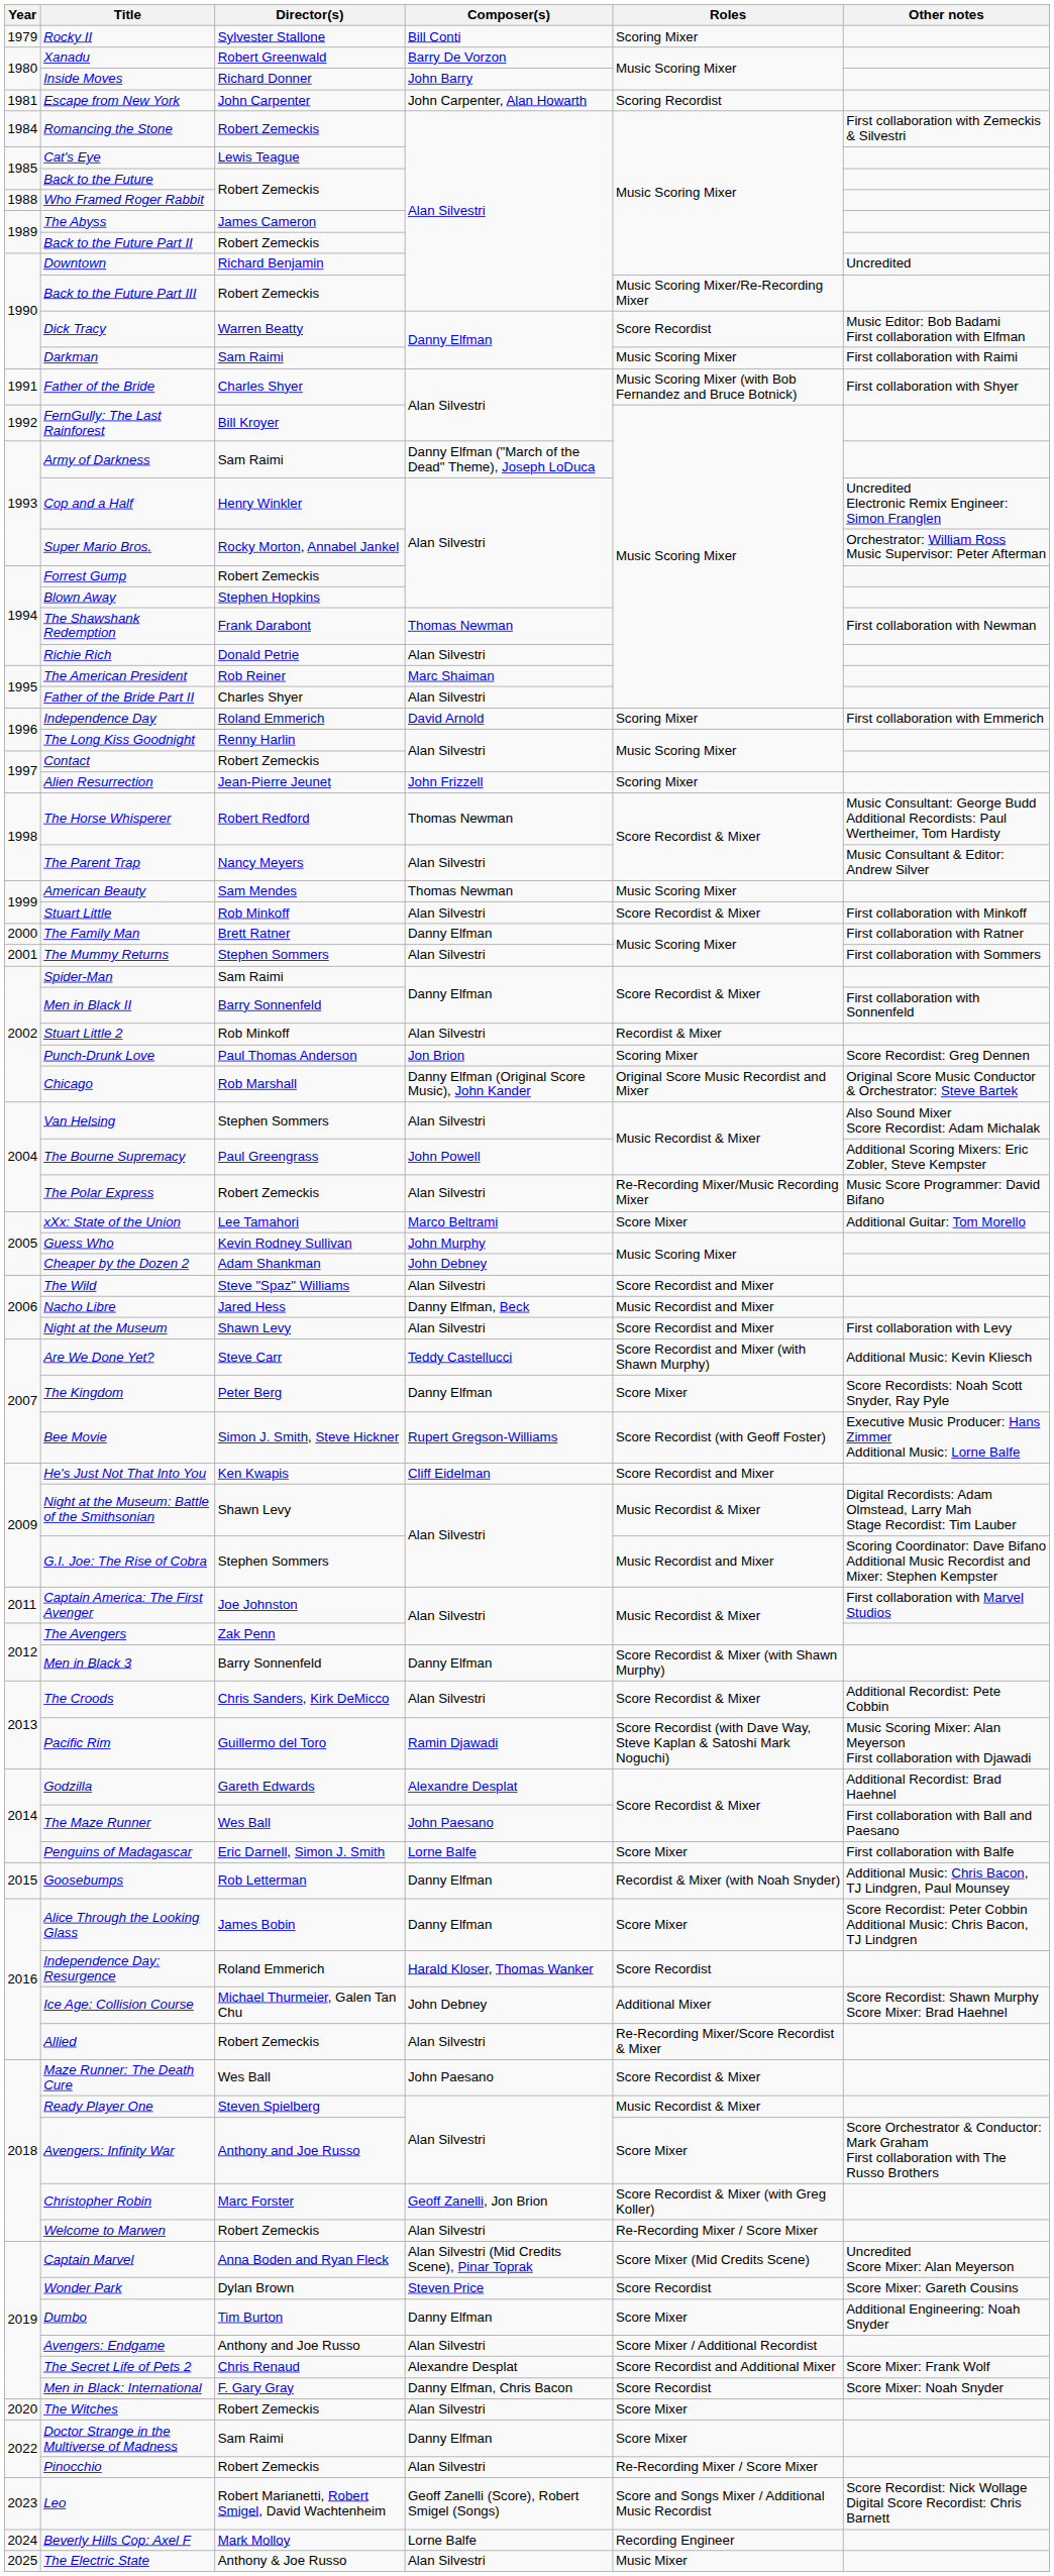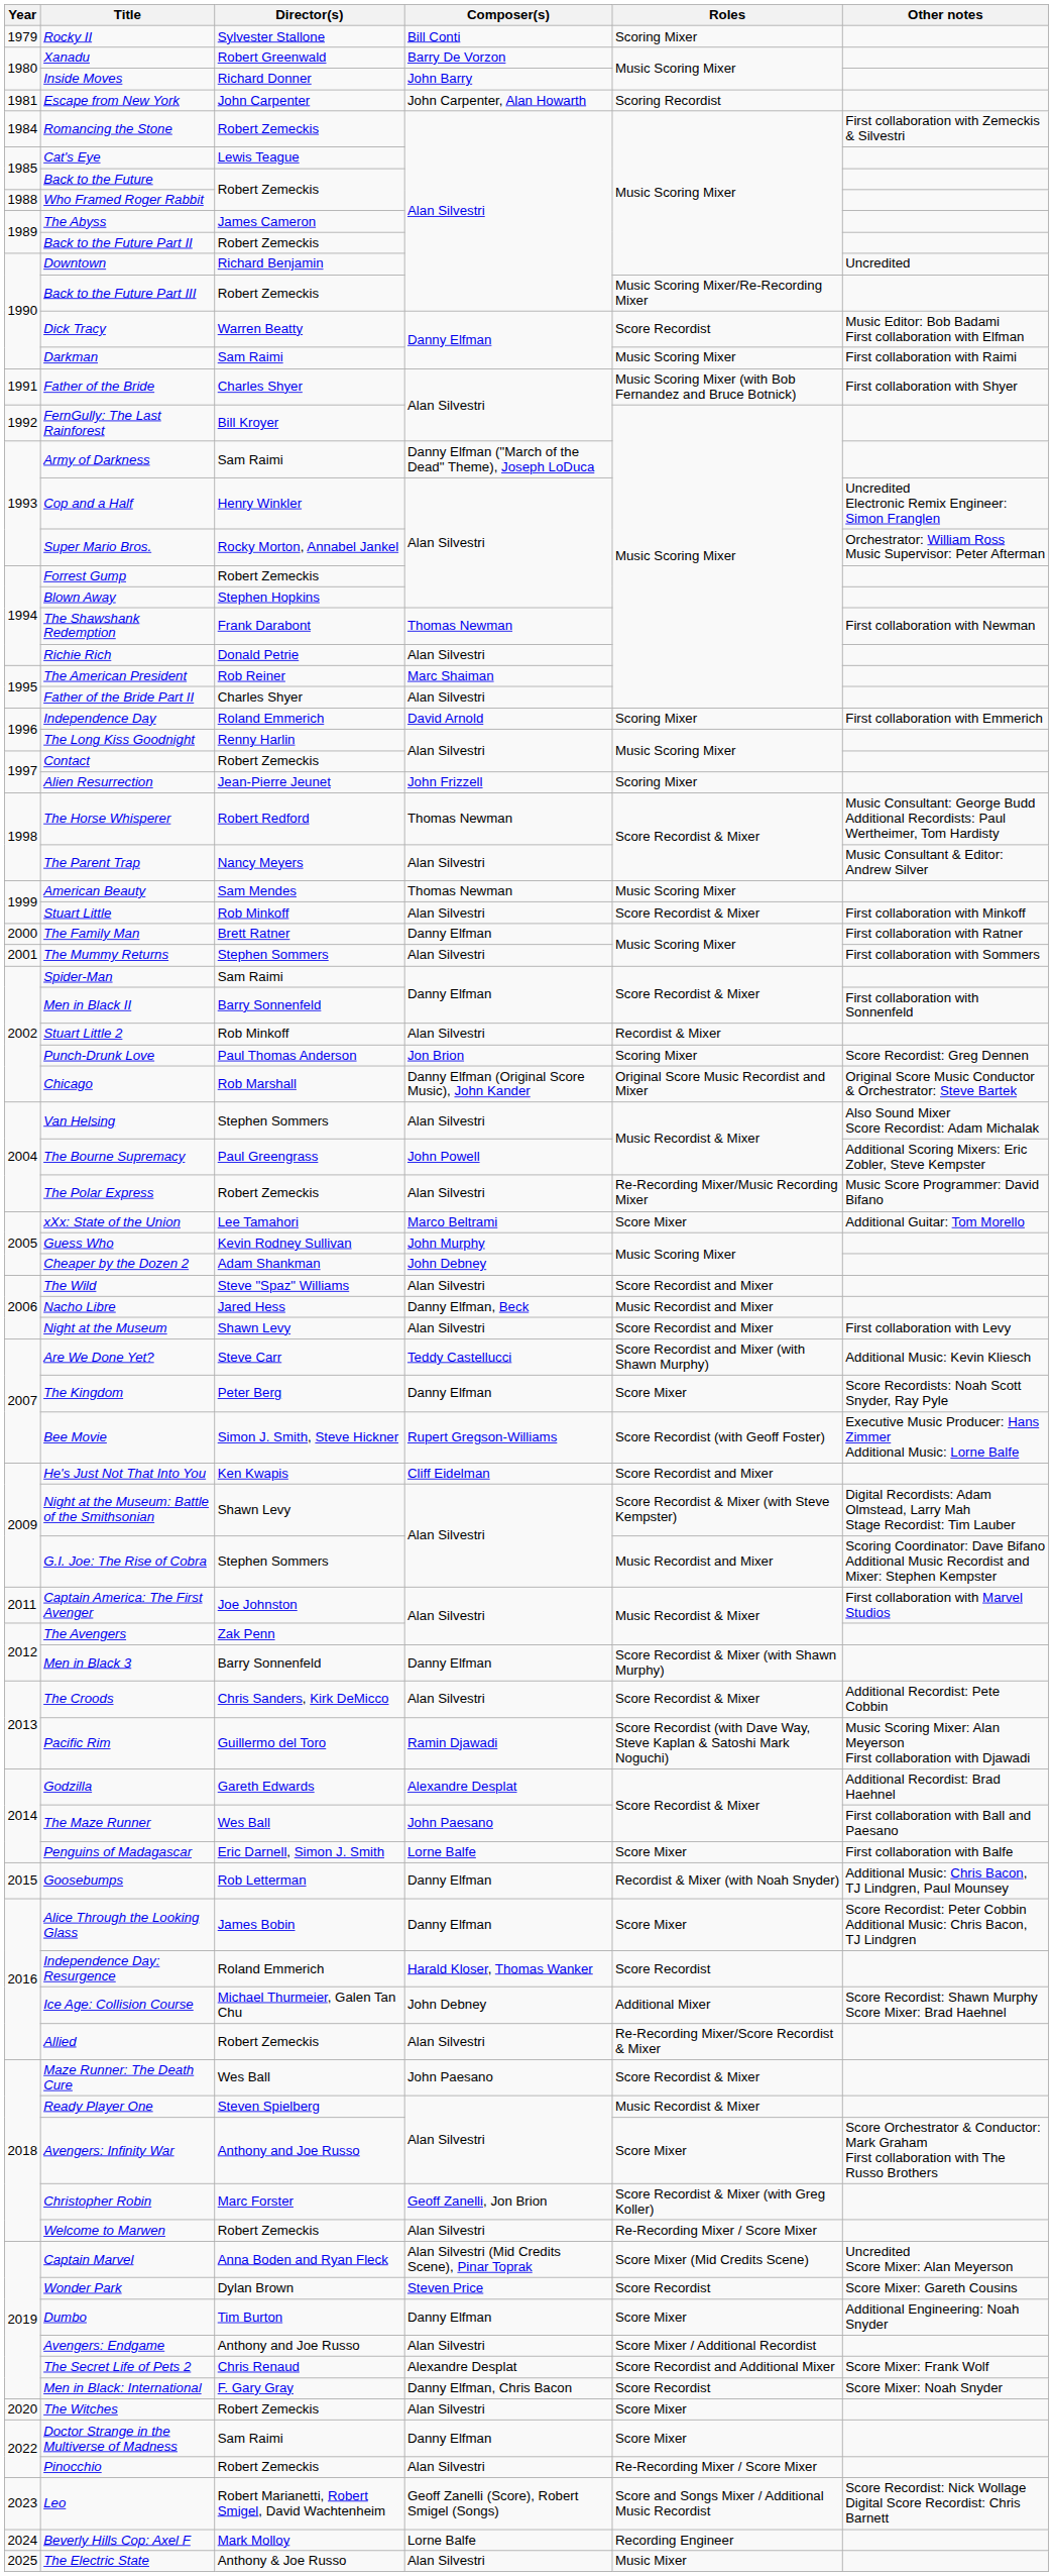Night at the Museum: Battle of the Smithsonian | Roles: Music Recordist & Mixer -> Score Recordist & Mixer (with Steve Kempster)
